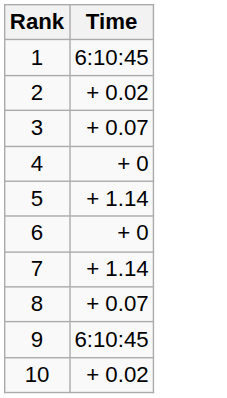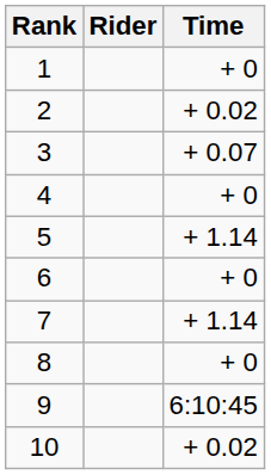+ column: Rider
1 | Time: 6:10:45 -> + 0
8 | Time: + 0.07 -> + 0
